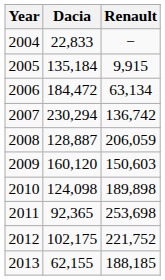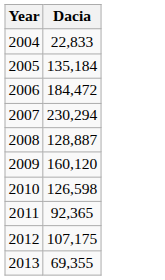- column: Renault | − | 9,915 | 63,134 | 136,742 | 206,059 | 150,603 | 189,898 | 253,698 | 221,752 | 188,185
2010 | Dacia: 124,098 -> 126,598
2012 | Dacia: 102,175 -> 107,175
2013 | Dacia: 62,155 -> 69,355
